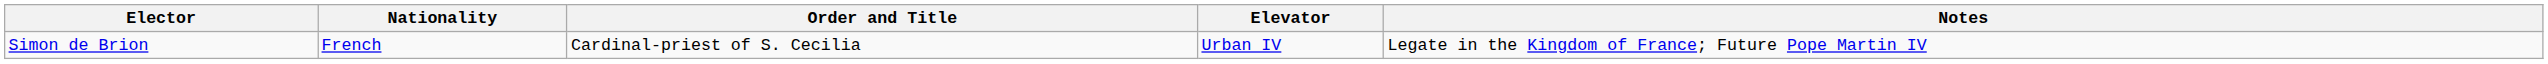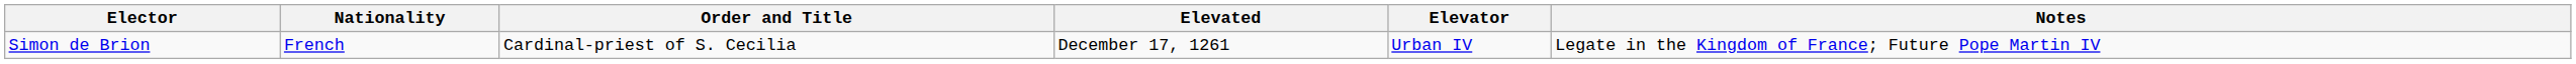+ column: Elevated | December 17, 1261
